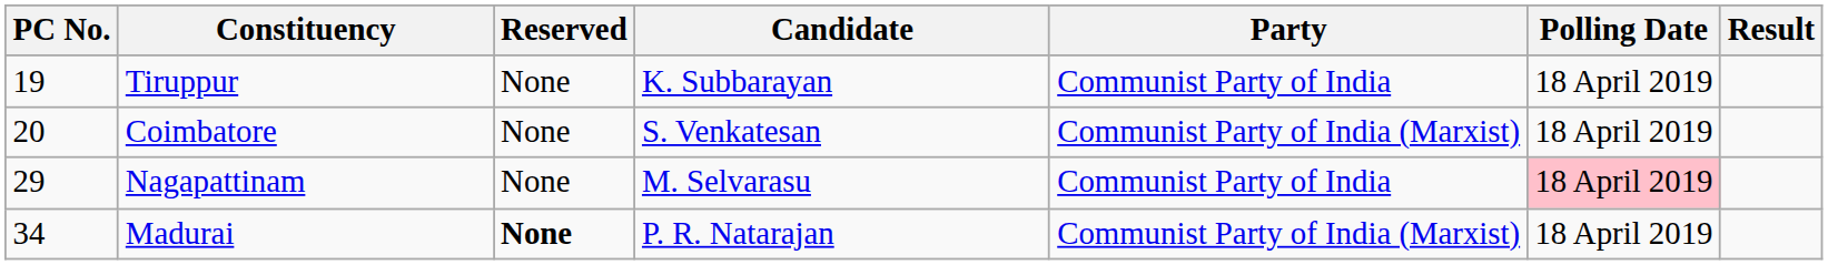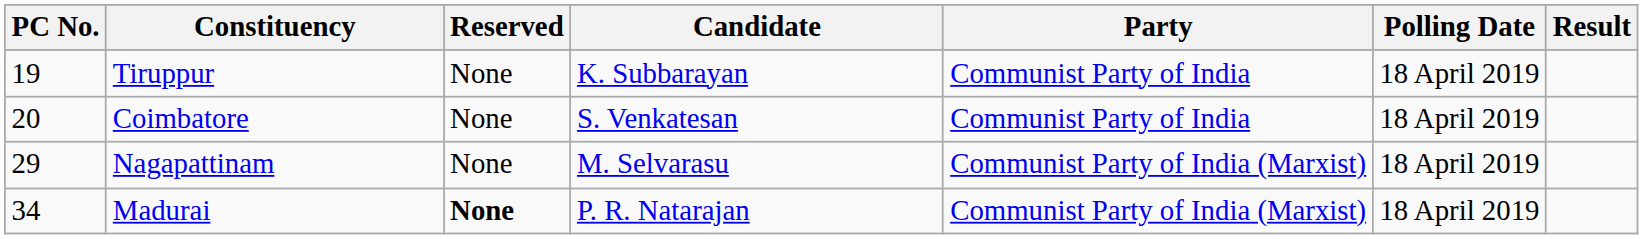Coimbatore | Party: Communist Party of India (Marxist) -> Communist Party of India
Nagapattinam | Party: Communist Party of India -> Communist Party of India (Marxist)
Nagapattinam | Polling Date: pink background -> no background
